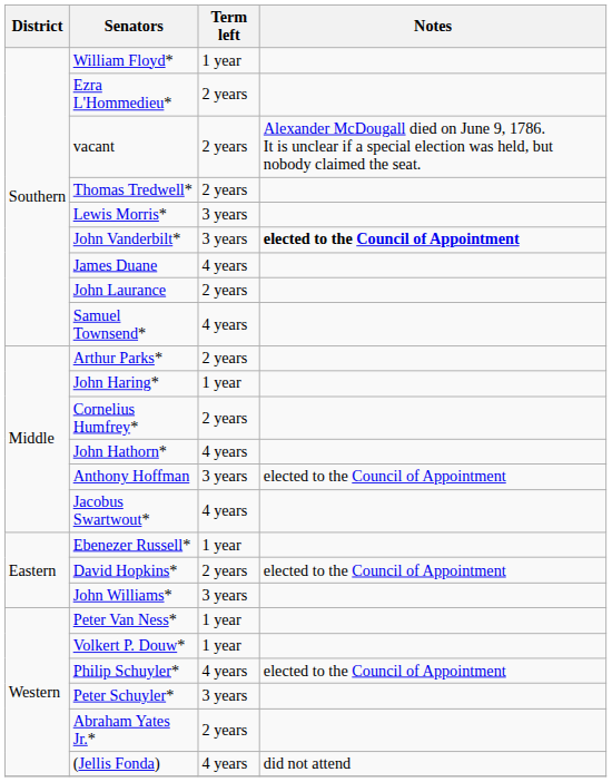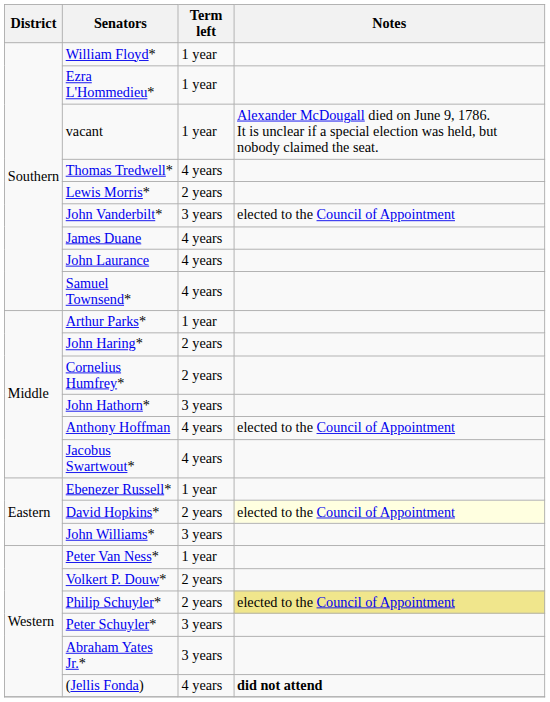Ezra L'Hommedieu* | Term left: 2 years -> 1 year
vacant | Term left: 2 years -> 1 year
Thomas Tredwell* | Term left: 2 years -> 4 years
Lewis Morris* | Term left: 3 years -> 2 years
John Vanderbilt* | Notes: bold -> normal
John Laurance | Term left: 2 years -> 4 years
Arthur Parks* | Term left: 2 years -> 1 year
John Haring* | Term left: 1 year -> 2 years
John Hathorn* | Term left: 4 years -> 3 years
Anthony Hoffman | Term left: 3 years -> 4 years
David Hopkins* | Notes: no background -> lightyellow background
Volkert P. Douw* | Term left: 1 year -> 2 years
Philip Schuyler* | Term left: 4 years -> 2 years
Philip Schuyler* | Notes: no background -> khaki background
Abraham Yates Jr.* | Term left: 2 years -> 3 years
(Jellis Fonda) | Notes: normal -> bold
